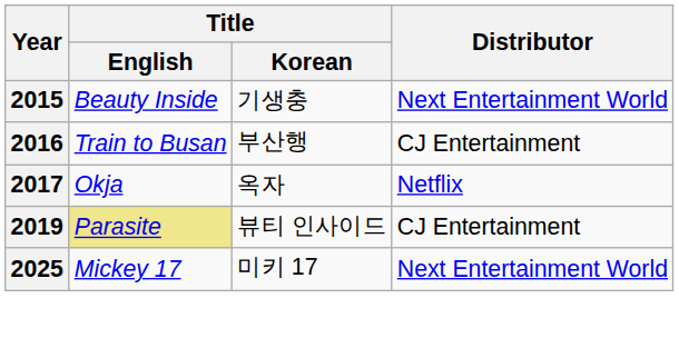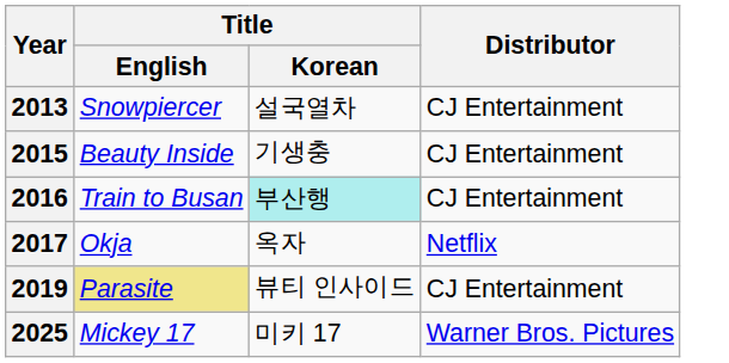+ row: 2013 | Snowpiercer | 설국열차 | CJ Entertainment
2015 | Distributor: Next Entertainment World -> CJ Entertainment
2016 | Title / Korean: no background -> paleturquoise background
2025 | Distributor: Next Entertainment World -> Warner Bros. Pictures
